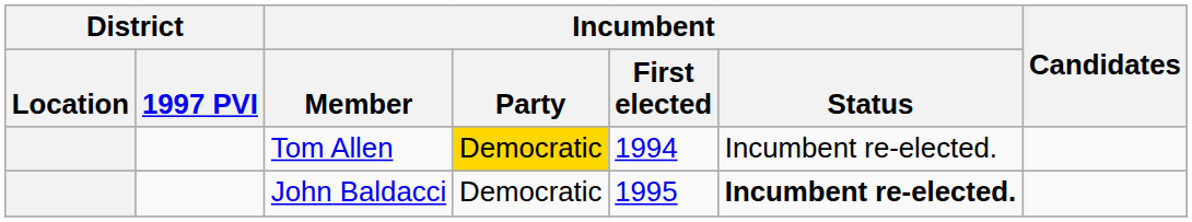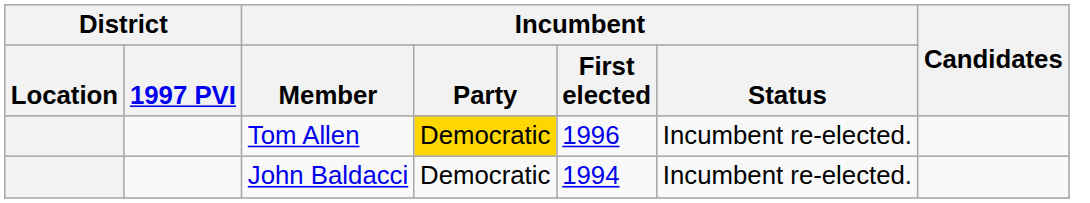Tom Allen | Incumbent / First elected: 1994 -> 1996
John Baldacci | Incumbent / First elected: 1995 -> 1994
John Baldacci | Incumbent / Status: bold -> normal
